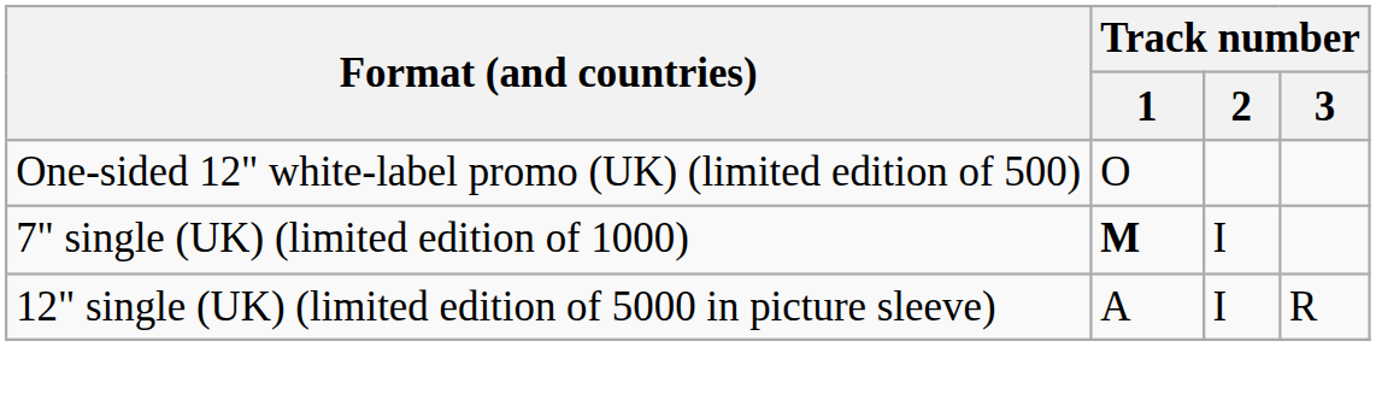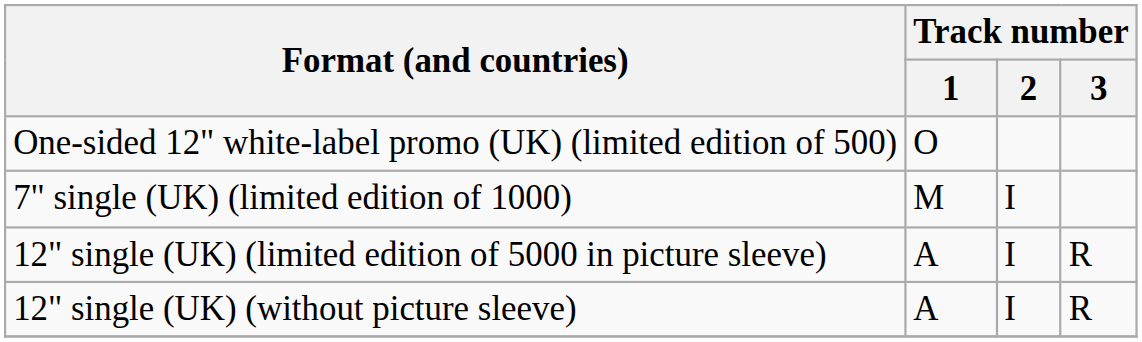7" single (UK) (limited edition of 1000) | Track number / 1: bold -> normal
+ row: 12" single (UK) (without picture sleeve) | A | I | R
